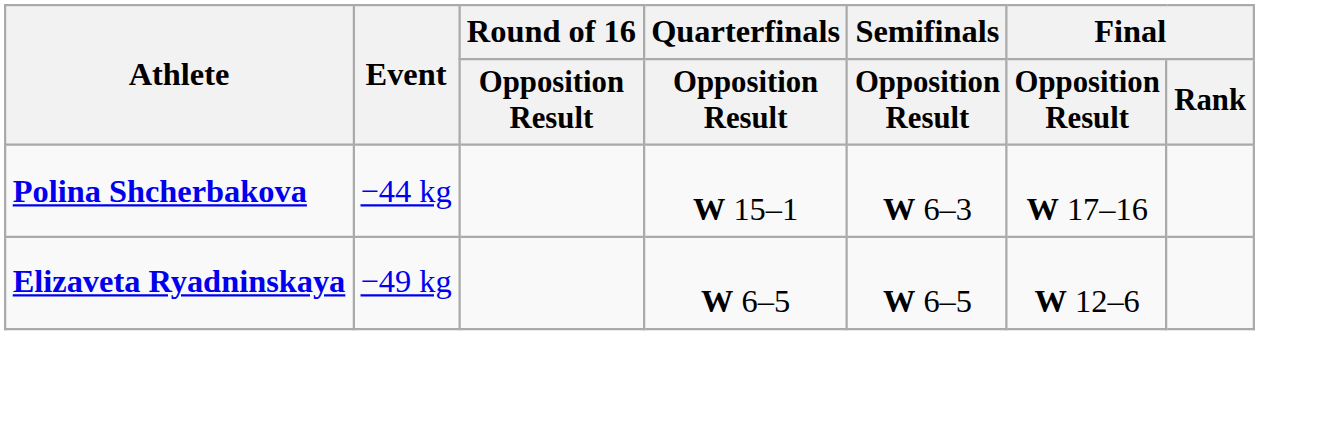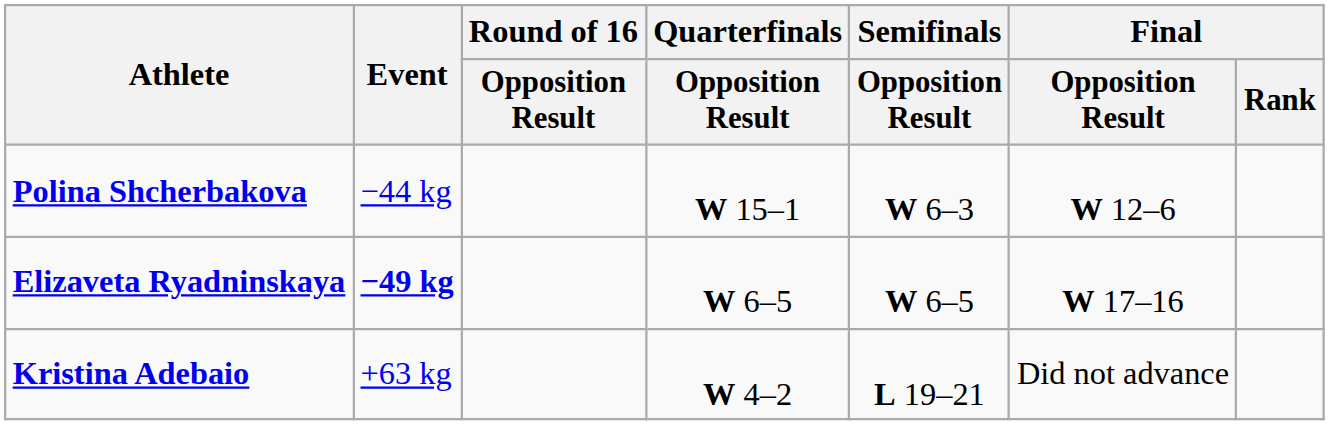Polina Shcherbakova | Final / Opposition Result: W 17–16 -> W 12–6
Elizaveta Ryadninskaya | Event: normal -> bold
Elizaveta Ryadninskaya | Final / Opposition Result: W 12–6 -> W 17–16
+ row: Kristina Adebaio | +63 kg | W 4–2 | L 19–21 | Did not advance
